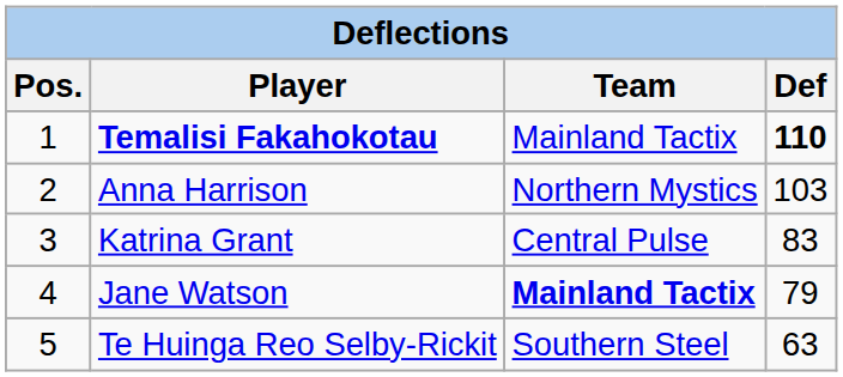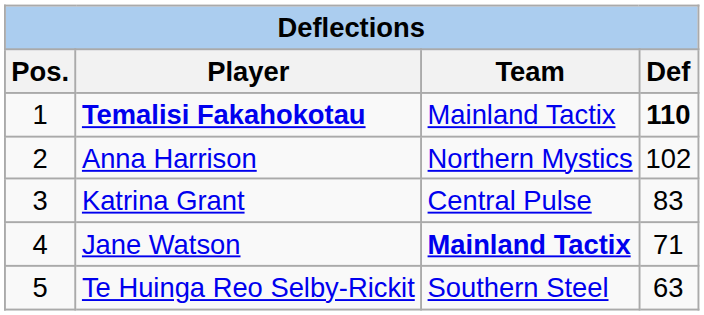Anna Harrison | Def: 103 -> 102
Jane Watson | Def: 79 -> 71
